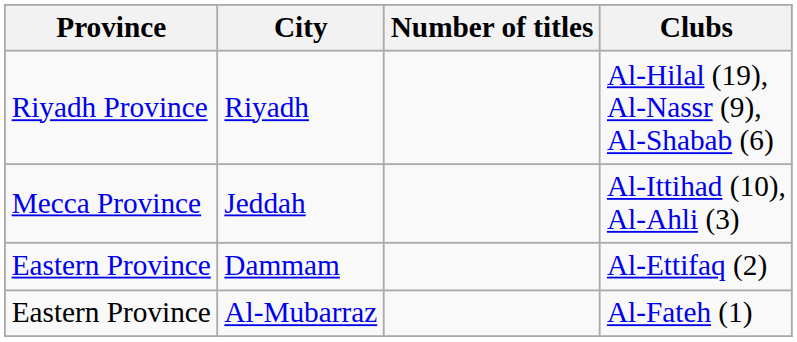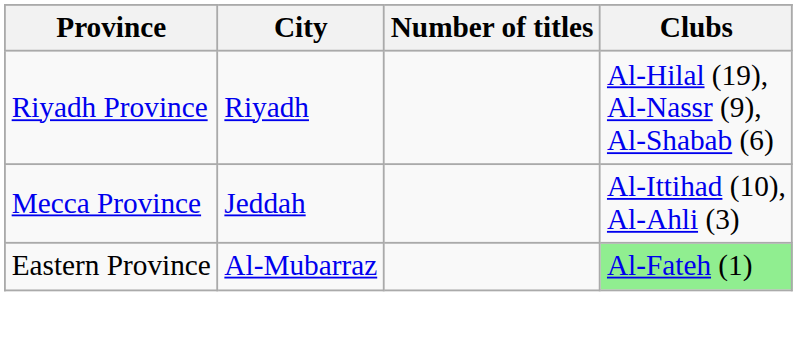- row: Eastern Province | Dammam | Al-Ettifaq (2)
Al-Mubarraz | Clubs: no background -> lightgreen background
